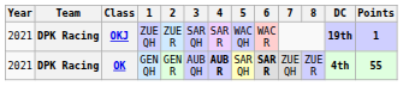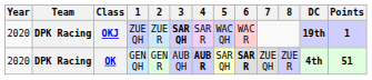OKJ | Year: 2021 -> 2020
OKJ | 3: normal -> bold
OK | Year: 2021 -> 2020
OK | Points: 55 -> 51
